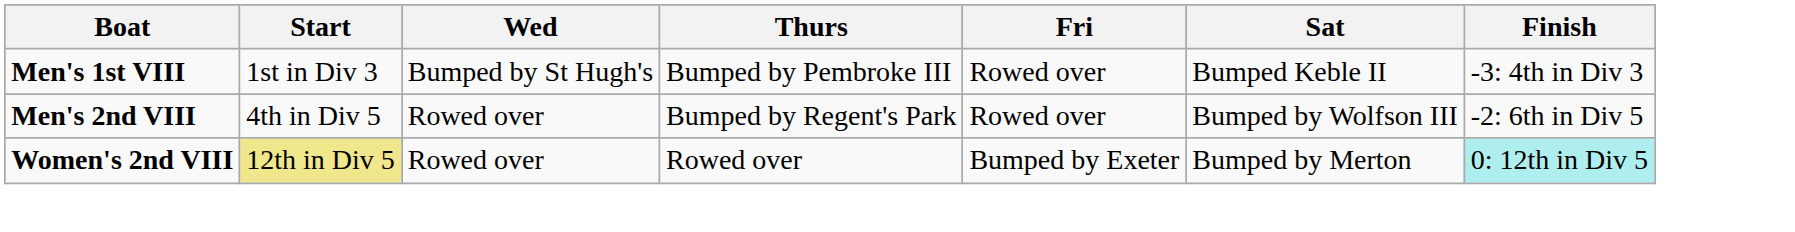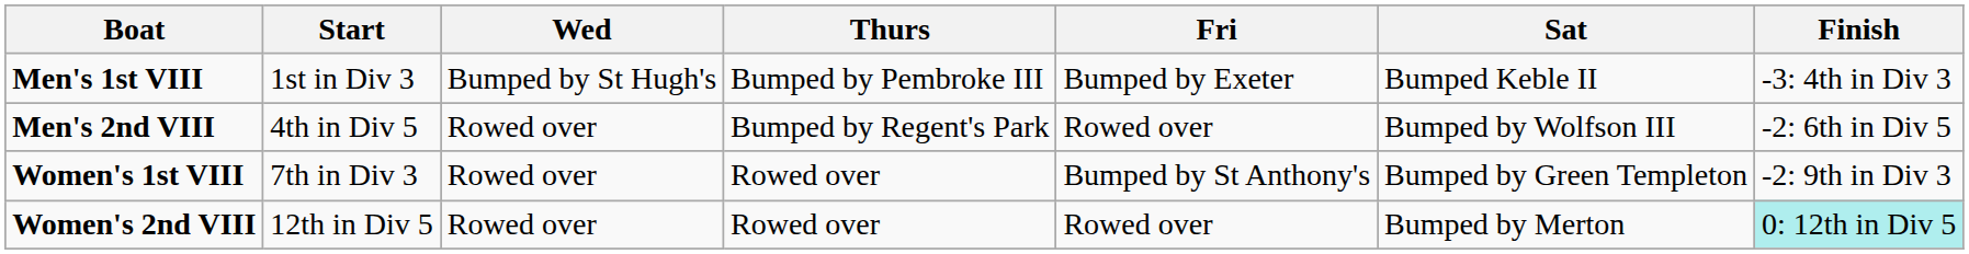Men's 1st VIII | Fri: Rowed over -> Bumped by Exeter
+ row: Women's 1st VIII | 7th in Div 3 | Rowed over | Rowed over | Bumped by St Anthony's | Bumped by Green Templeton | -2: 9th in Div 3
Women's 2nd VIII | Start: khaki background -> no background
Women's 2nd VIII | Fri: Bumped by Exeter -> Rowed over
